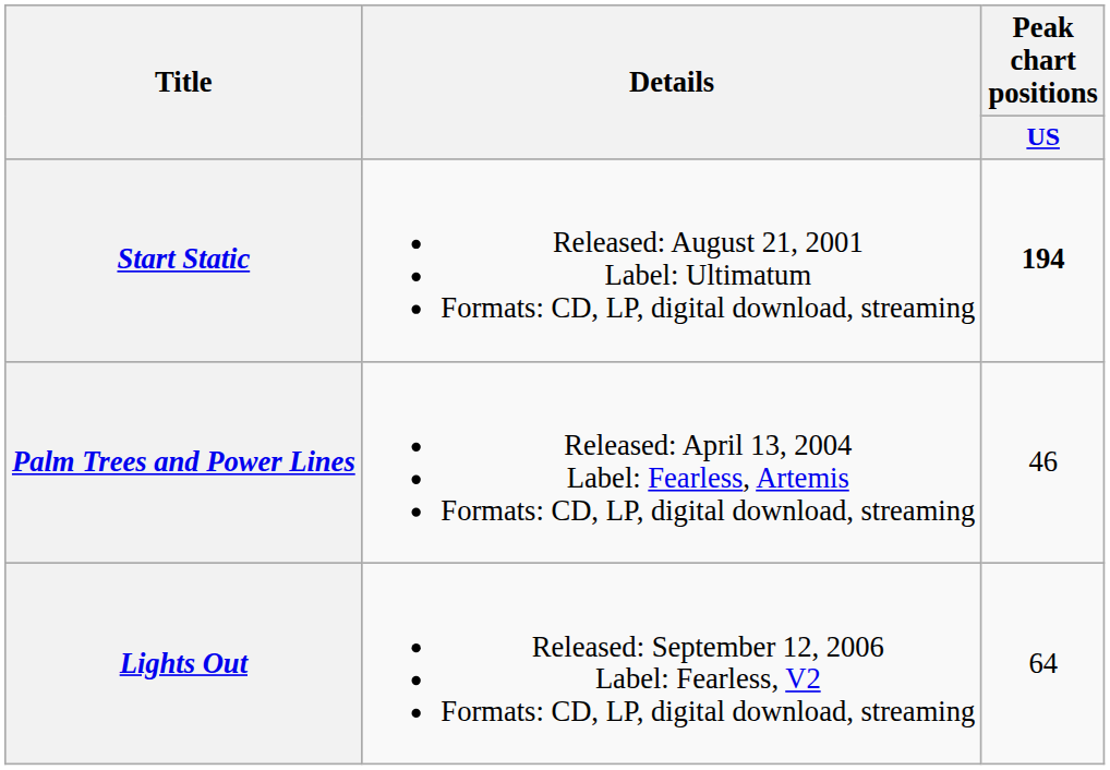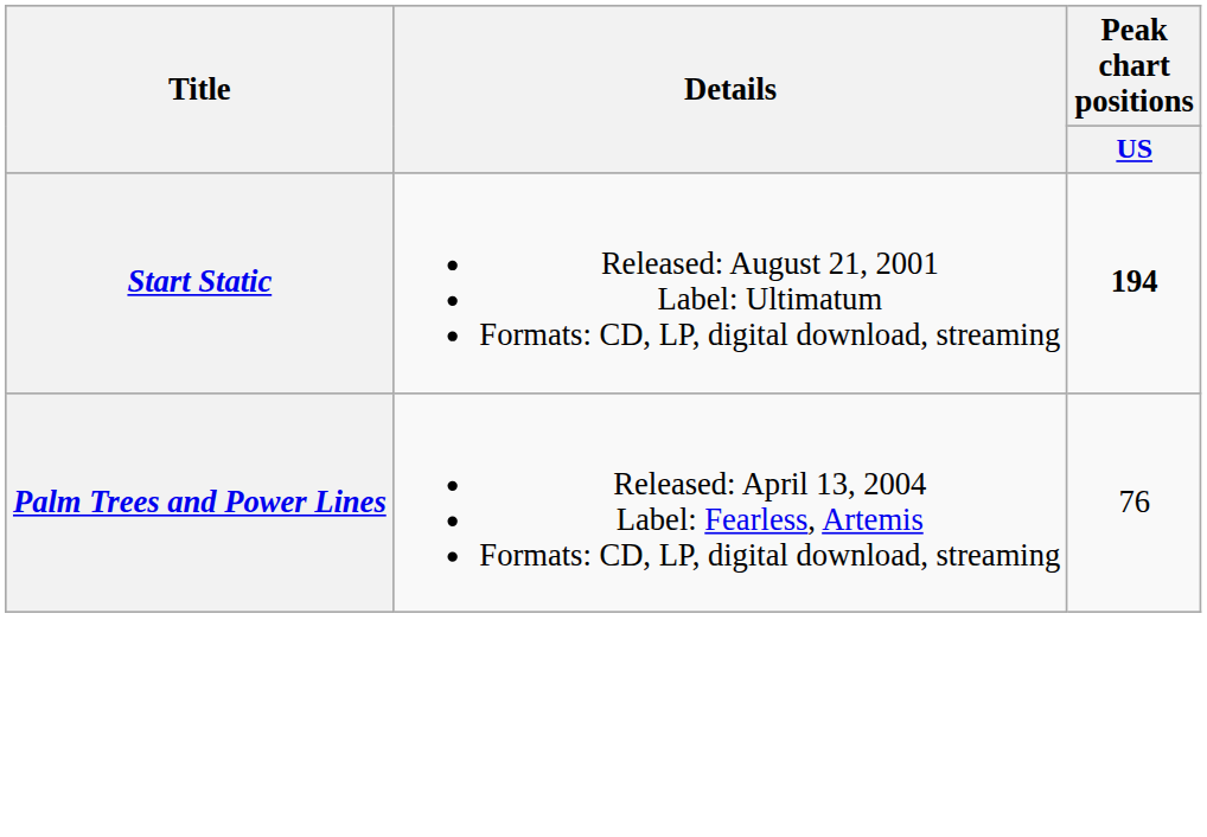Palm Trees and Power Lines | Peak chart positions / US: 46 -> 76
- row: Lights Out | Released: September 12, 2006 Label: Fearless, V2 Formats: CD, LP, digital download, streaming | 64
